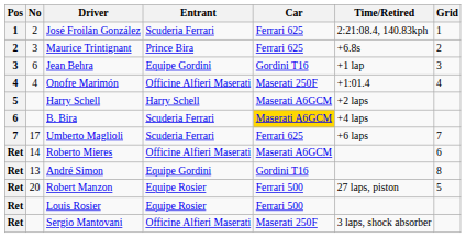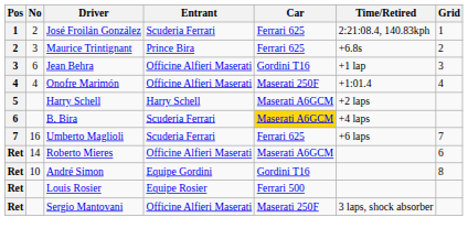Jean Behra | Entrant: Equipe Gordini -> Officine Alfieri Maserati
Umberto Maglioli | No: 17 -> 16
André Simon | No: 13 -> 10
- row: Ret | 20 | Robert Manzon | Equipe Rosier | Ferrari 500 | 27 laps, piston | 5
